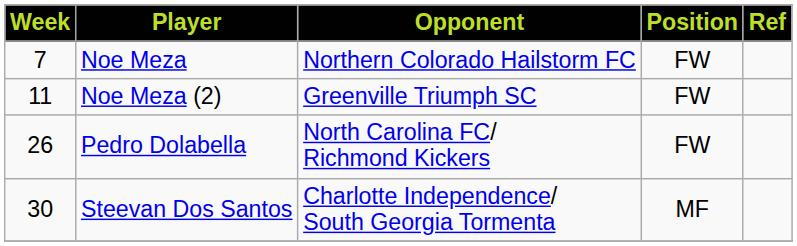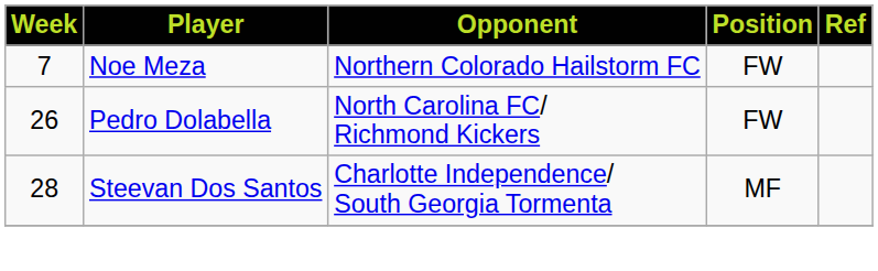- row: 11 | Noe Meza (2) | Greenville Triumph SC | FW
Steevan Dos Santos | Week: 30 -> 28
